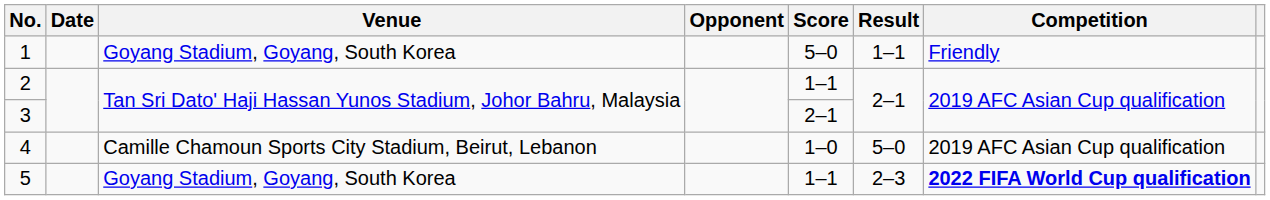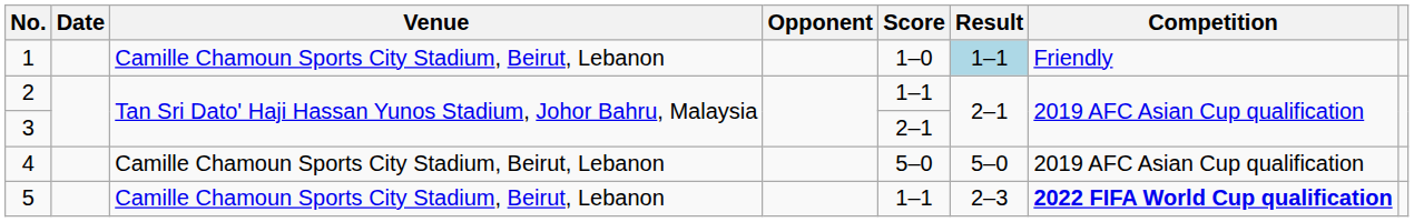1 | Venue: Goyang Stadium, Goyang, South Korea -> Camille Chamoun Sports City Stadium, Beirut, Lebanon
1 | Score: 5–0 -> 1–0
1 | Result: no background -> lightblue background
4 | Score: 1–0 -> 5–0
5 | Venue: Goyang Stadium, Goyang, South Korea -> Camille Chamoun Sports City Stadium, Beirut, Lebanon
